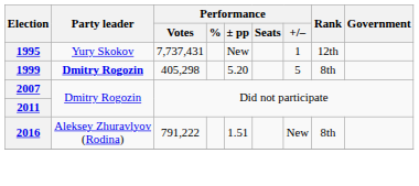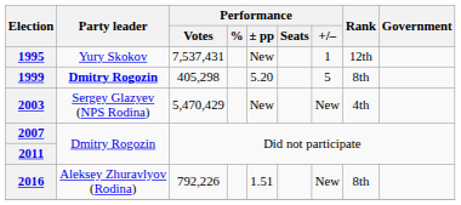1995 | Performance / Votes: 7,737,431 -> 7,537,431
+ row: 2003 | Sergey Glazyev (NPS Rodina) | 5,470,429 | New | New | 4th
2016 | Performance / Votes: 791,222 -> 792,226
